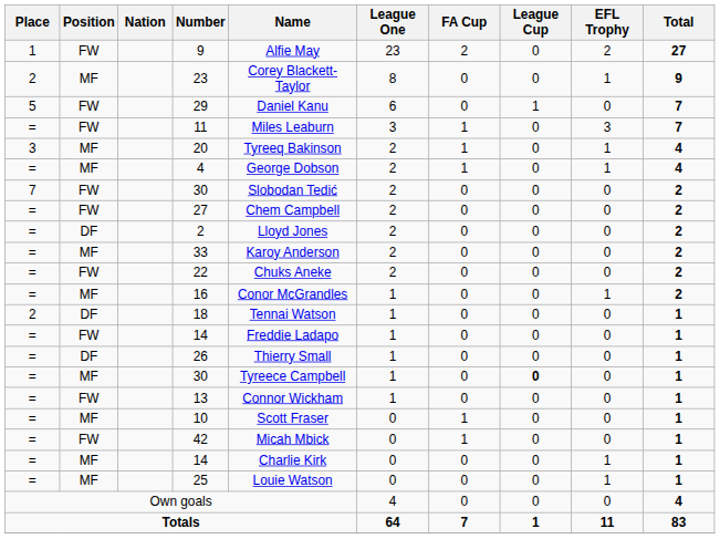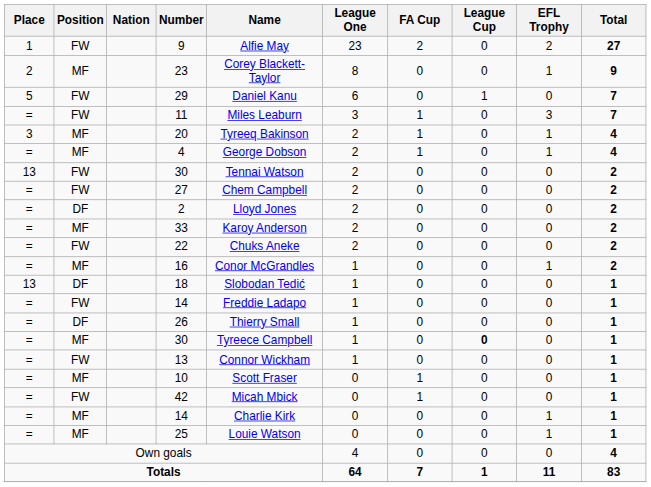FW / 30 | Place: 7 -> 13
FW / 30 | Name: Slobodan Tedić -> Tennai Watson
18 | Place: 2 -> 13
18 | Name: Tennai Watson -> Slobodan Tedić
